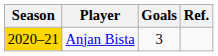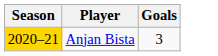- column: Ref.
